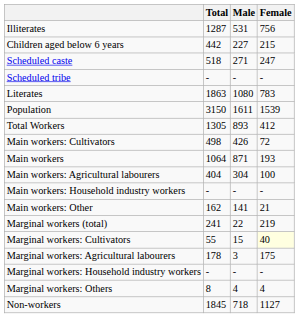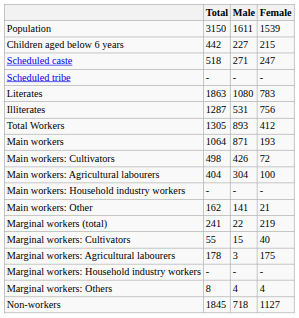rows swapped: Population <-> Illiterates
rows swapped: Main workers <-> Main workers: Cultivators
Marginal workers: Cultivators | Female: lightyellow background -> no background
